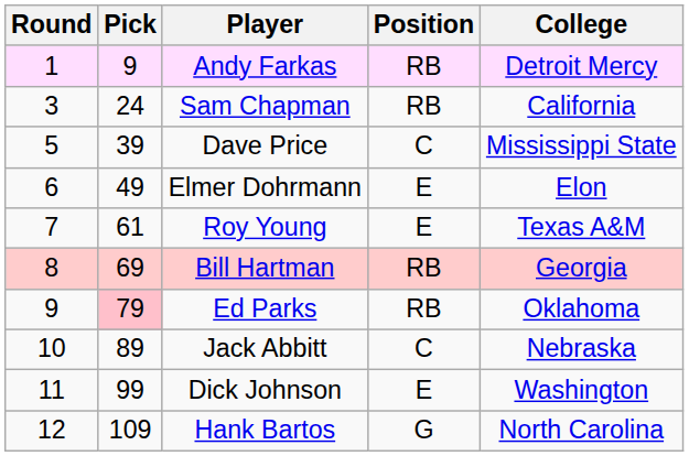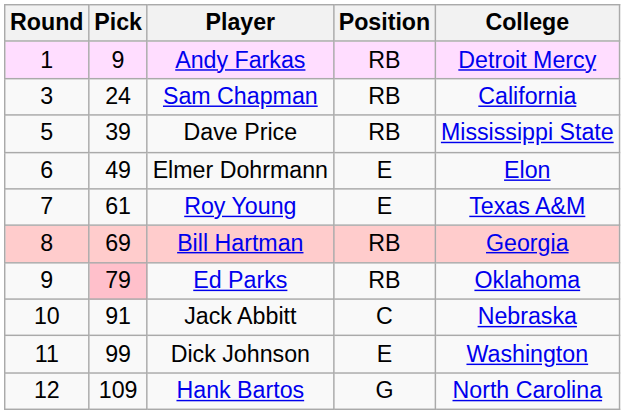Dave Price | Position: C -> RB
Jack Abbitt | Pick: 89 -> 91
